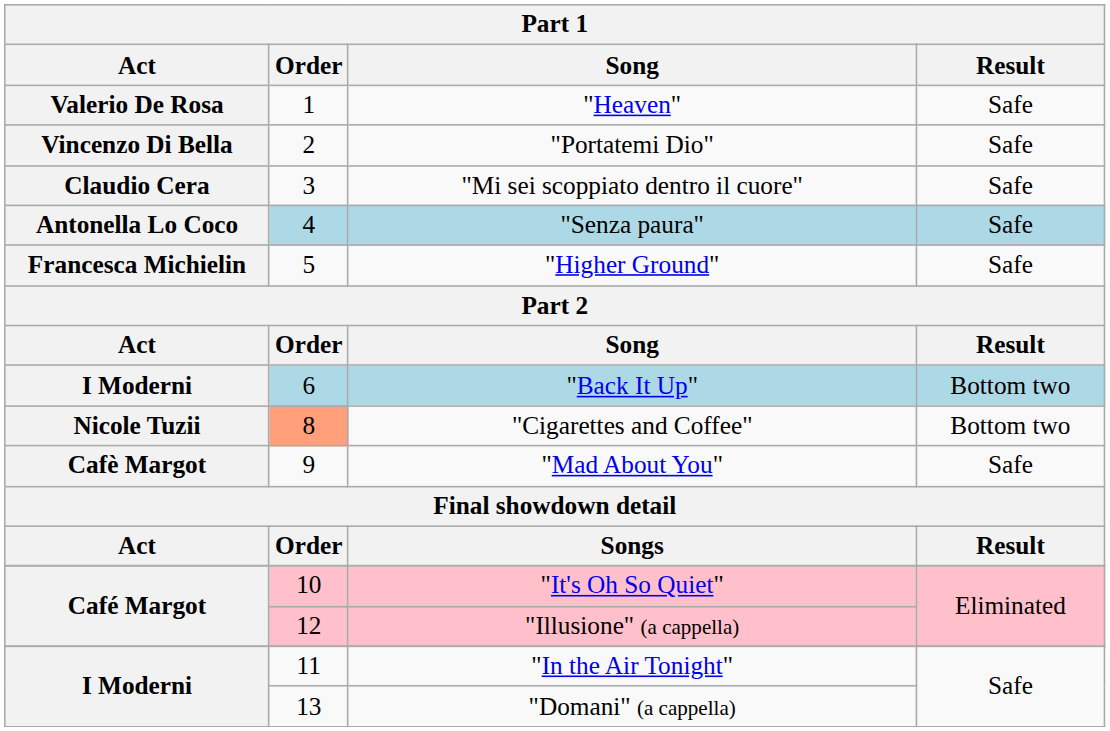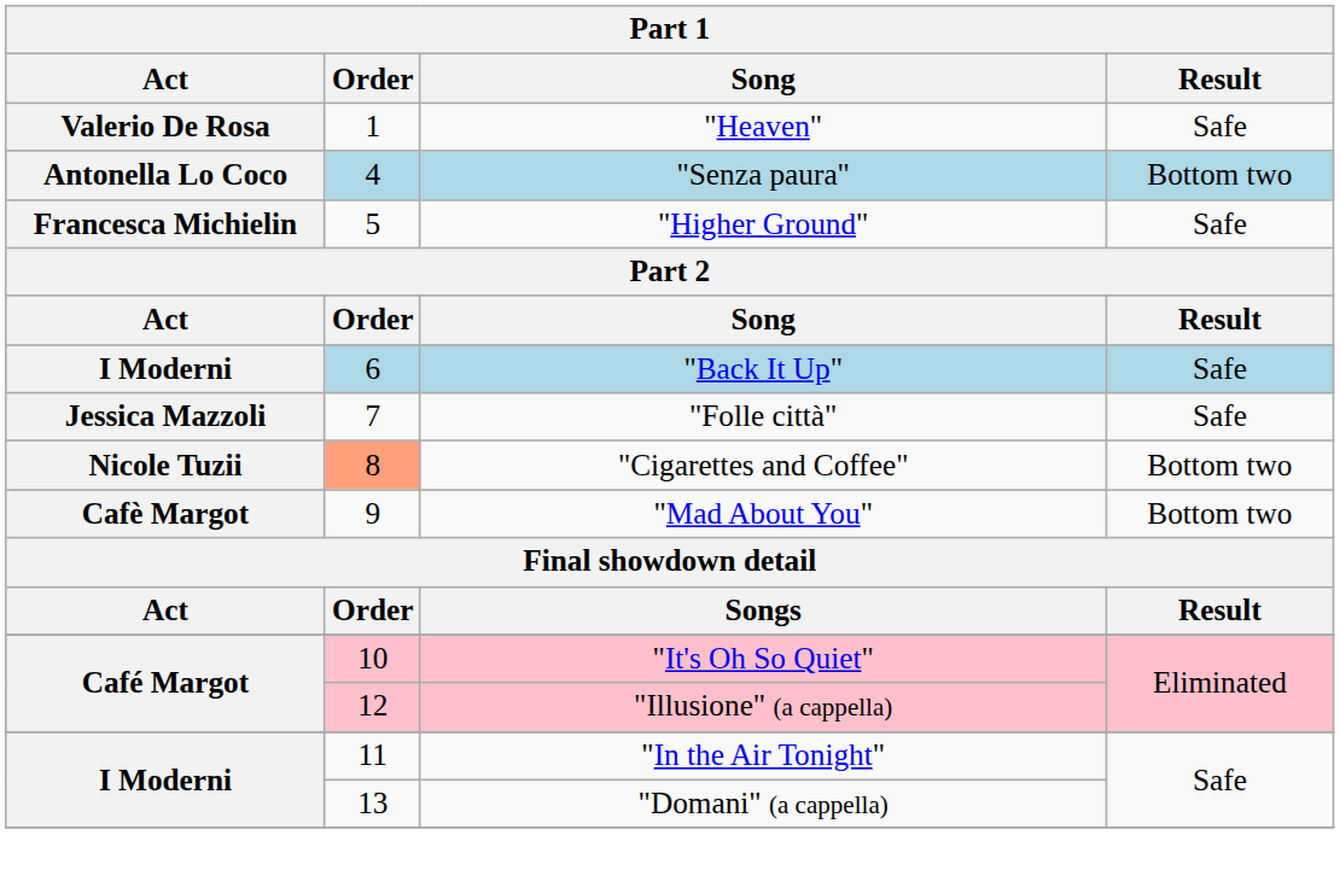- row: Vincenzo Di Bella | 2 | "Portatemi Dio" | Safe
- row: Claudio Cera | 3 | "Mi sei scoppiato dentro il cuore" | Safe
"Senza paura" | Result: Safe -> Bottom two
"Back It Up" | Result: Bottom two -> Safe
+ row: Jessica Mazzoli | 7 | "Folle città" | Safe
"Mad About You" | Result: Safe -> Bottom two
